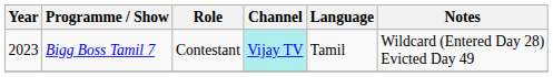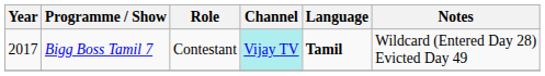Bigg Boss Tamil 7 | Year: 2023 -> 2017
Bigg Boss Tamil 7 | Language: normal -> bold
